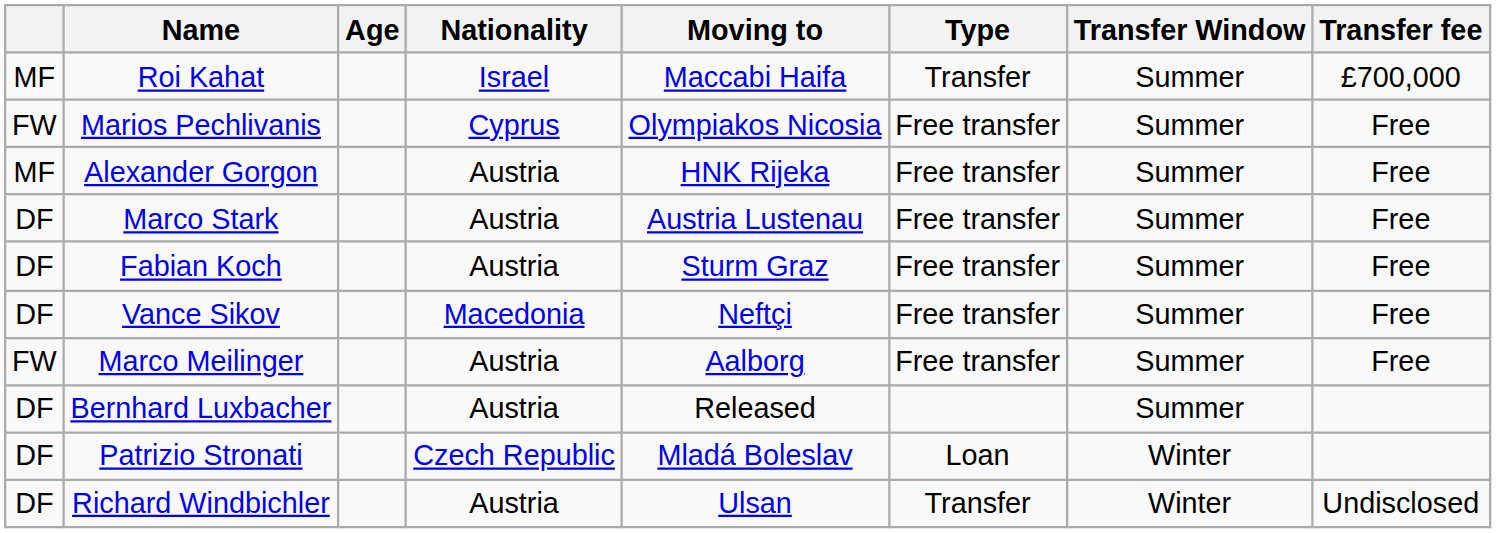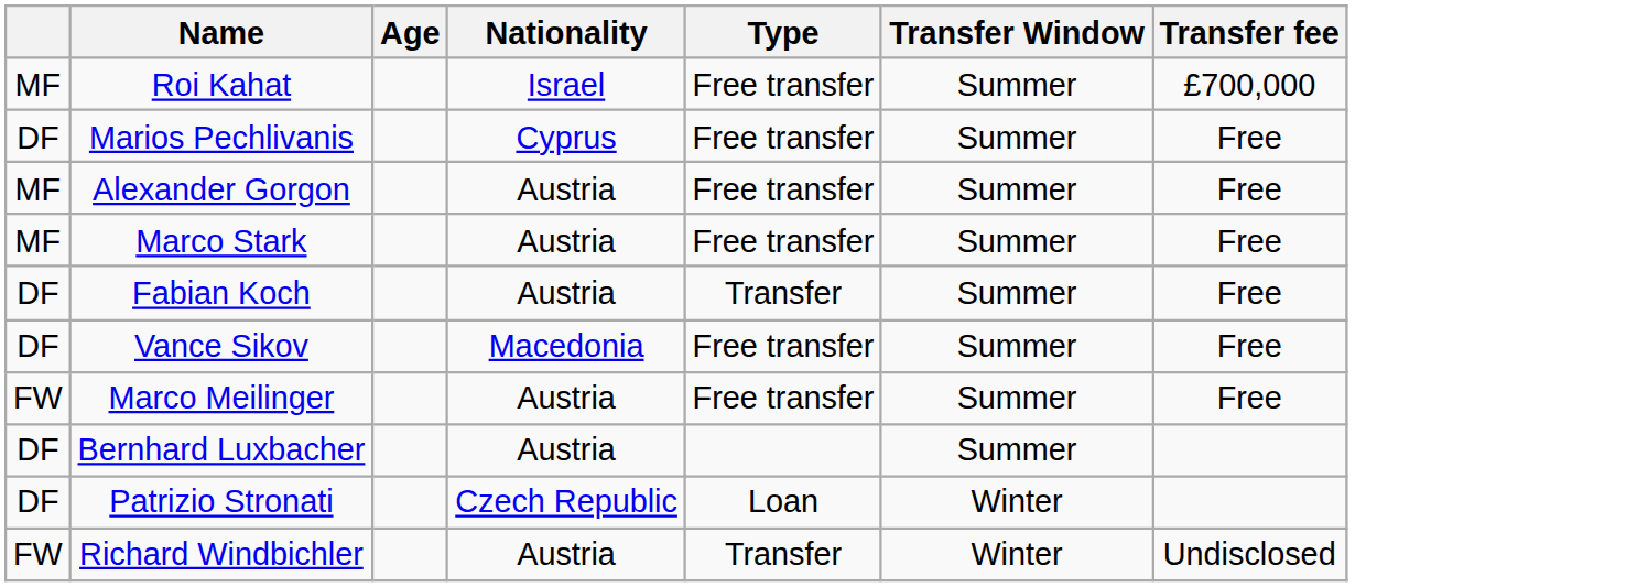- column: Moving to | Maccabi Haifa | Olympiakos Nicosia | HNK Rijeka | Austria Lustenau | Sturm Graz | Neftçi | Aalborg | Released | Mladá Boleslav | Ulsan
Roi Kahat | Type: Transfer -> Free transfer
Marios Pechlivanis | column 1: FW -> DF
Marco Stark | column 1: DF -> MF
Fabian Koch | Type: Free transfer -> Transfer
Richard Windbichler | column 1: DF -> FW
